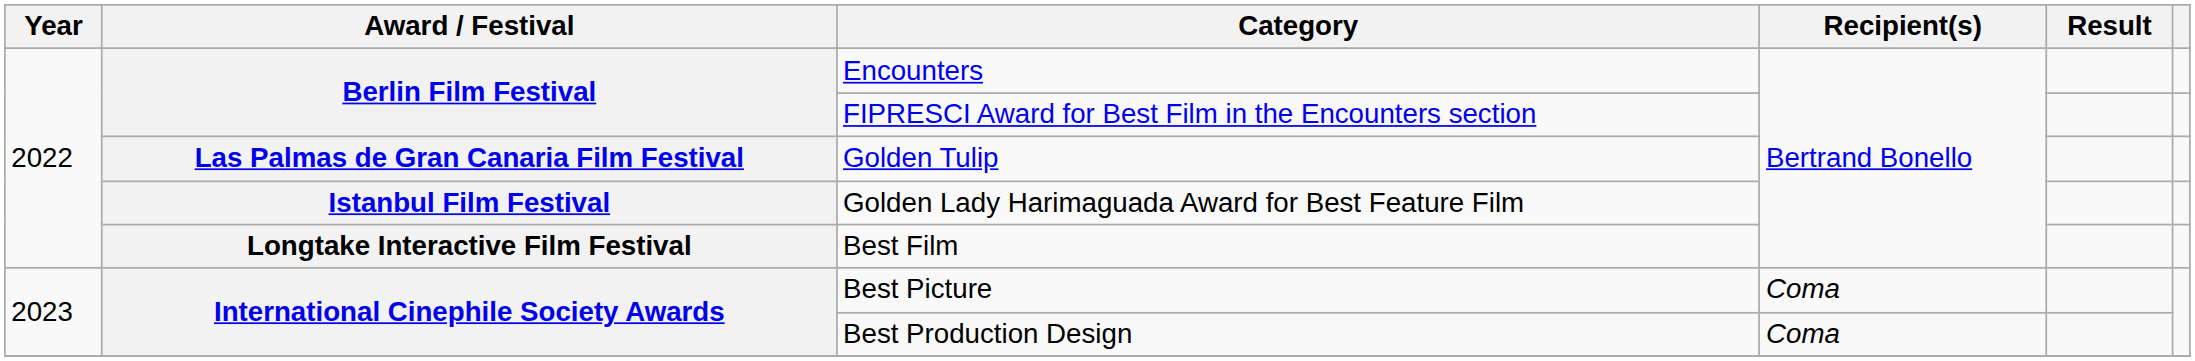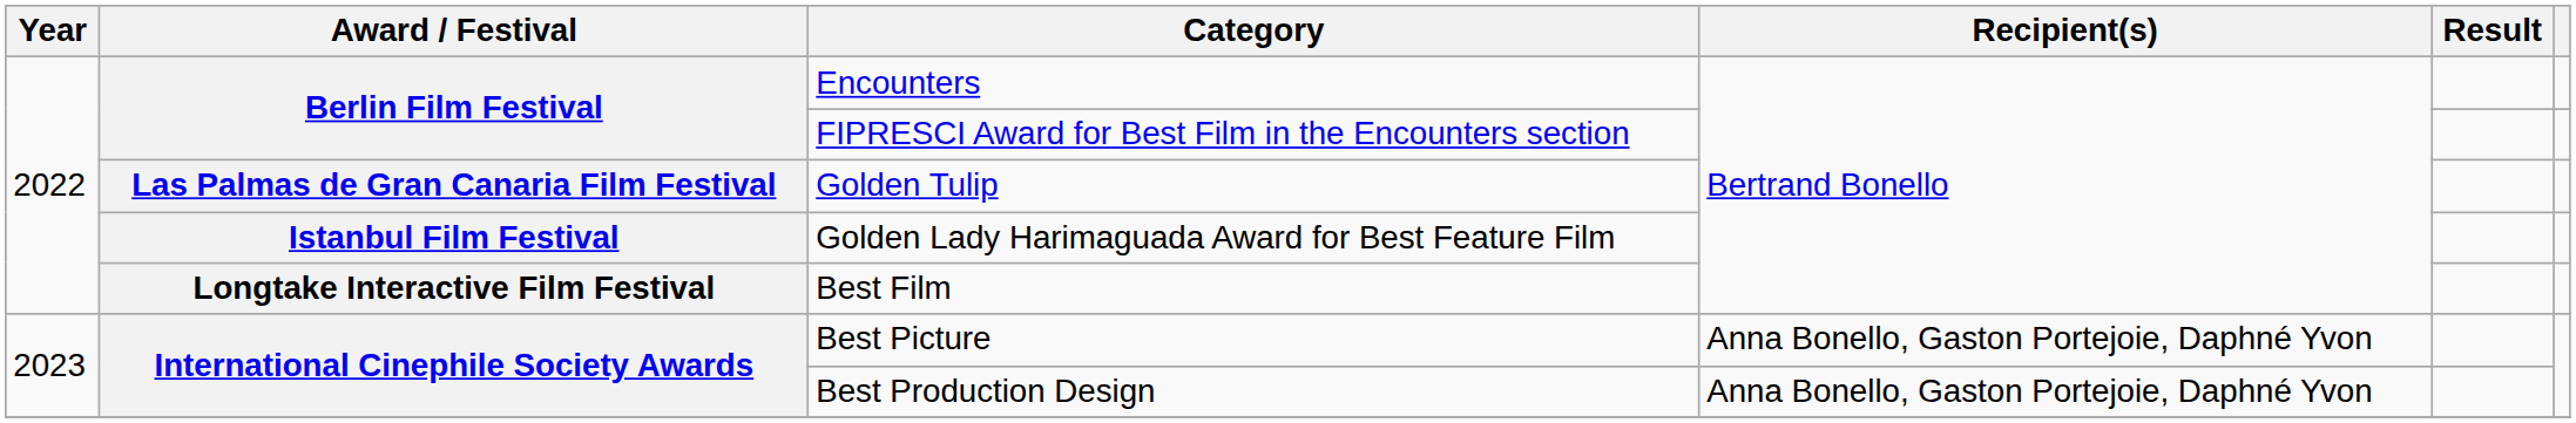Best Picture | Recipient(s): Coma -> Anna Bonello, Gaston Portejoie, Daphné Yvon
Best Production Design | Recipient(s): Coma -> Anna Bonello, Gaston Portejoie, Daphné Yvon
